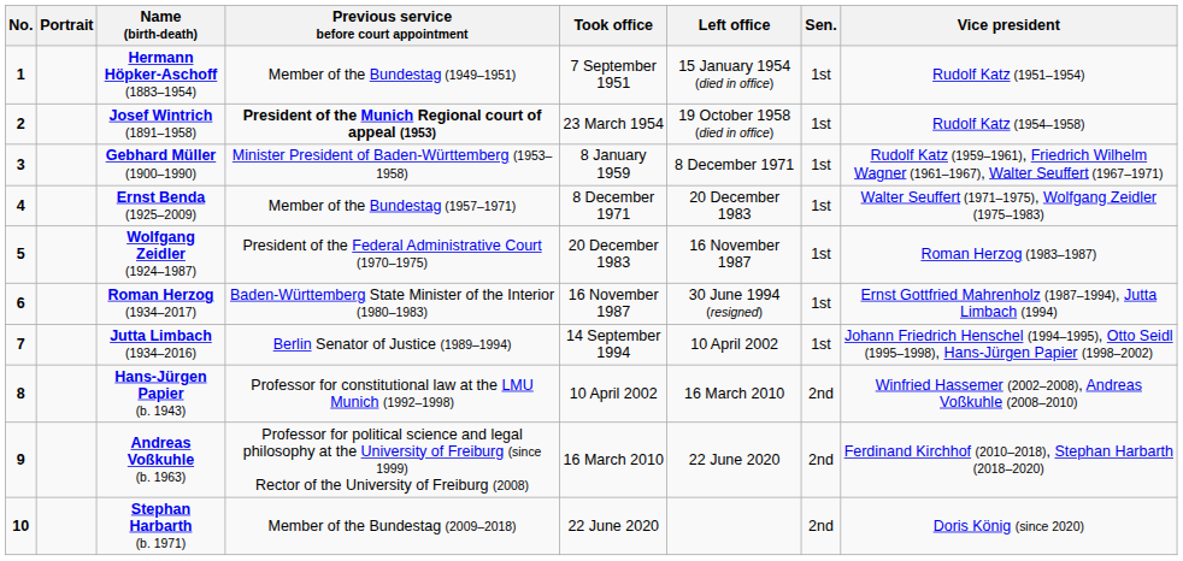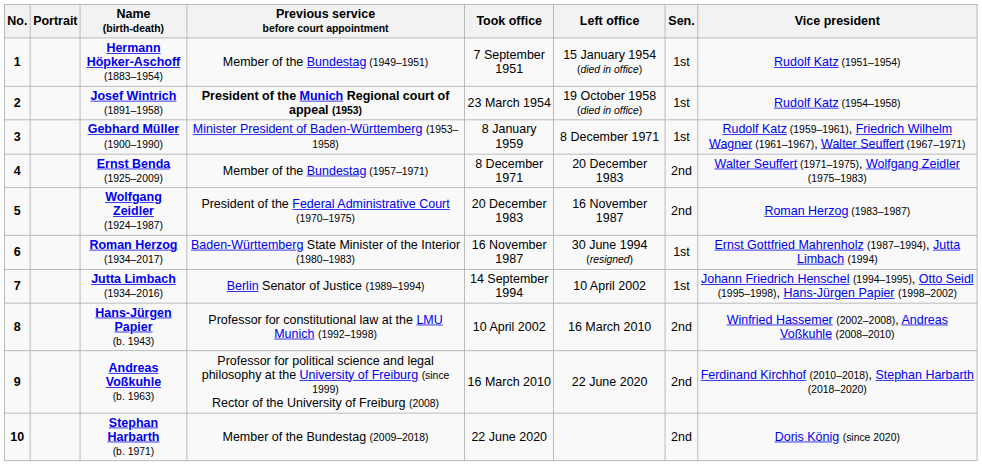Ernst Benda (1925–2009) | Sen.: 1st -> 2nd
Wolfgang Zeidler (1924–1987) | Sen.: 1st -> 2nd
